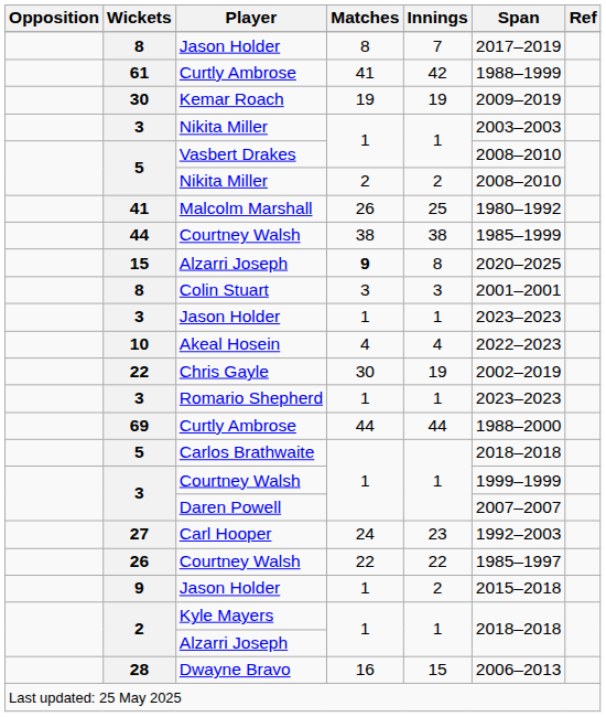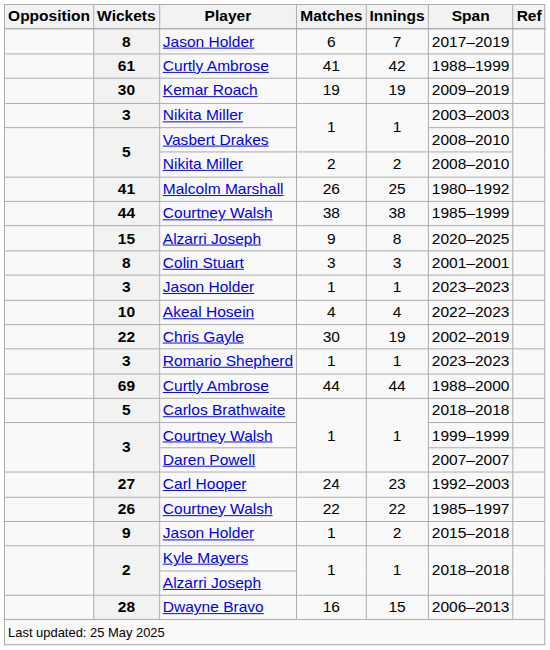8 / Jason Holder | Matches: 8 -> 6
15 / Alzarri Joseph | Matches: bold -> normal
